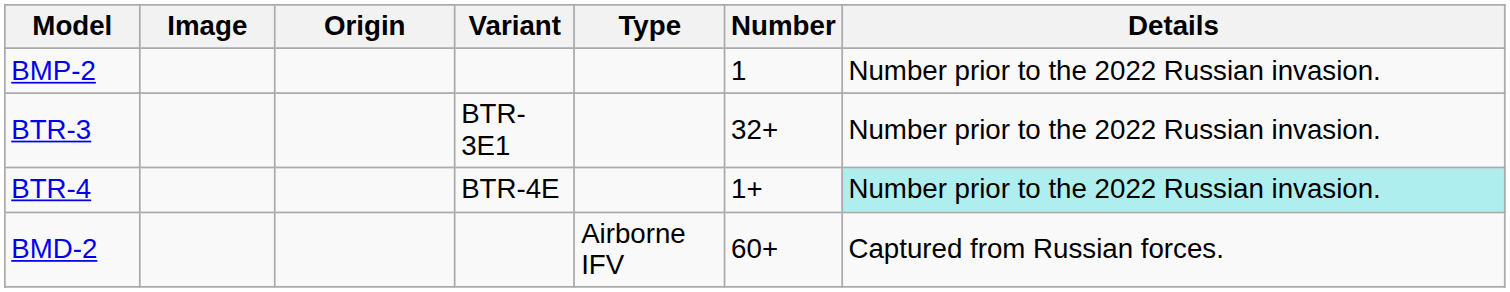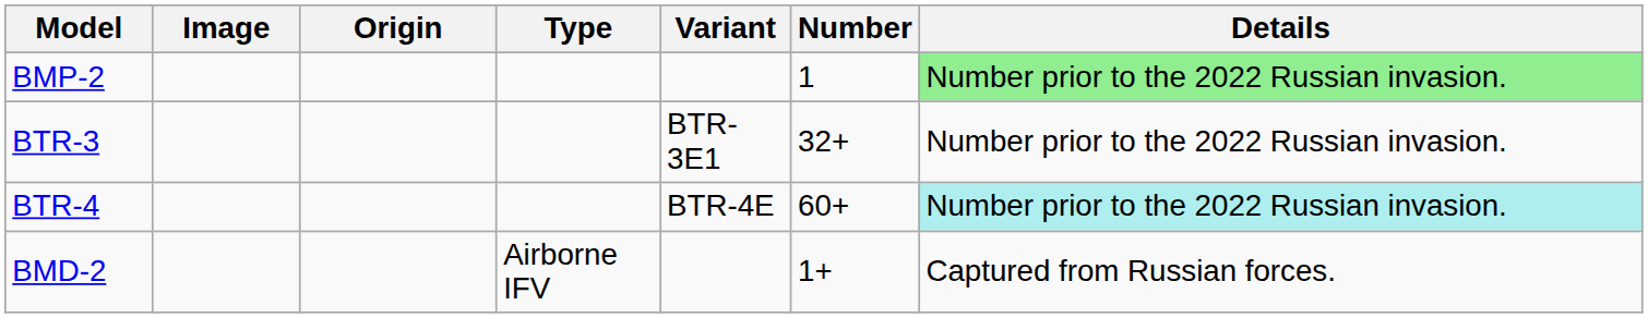columns swapped: Type <-> Variant
BMP-2 | Details: no background -> lightgreen background
BTR-4 | Number: 1+ -> 60+
BMD-2 | Number: 60+ -> 1+
